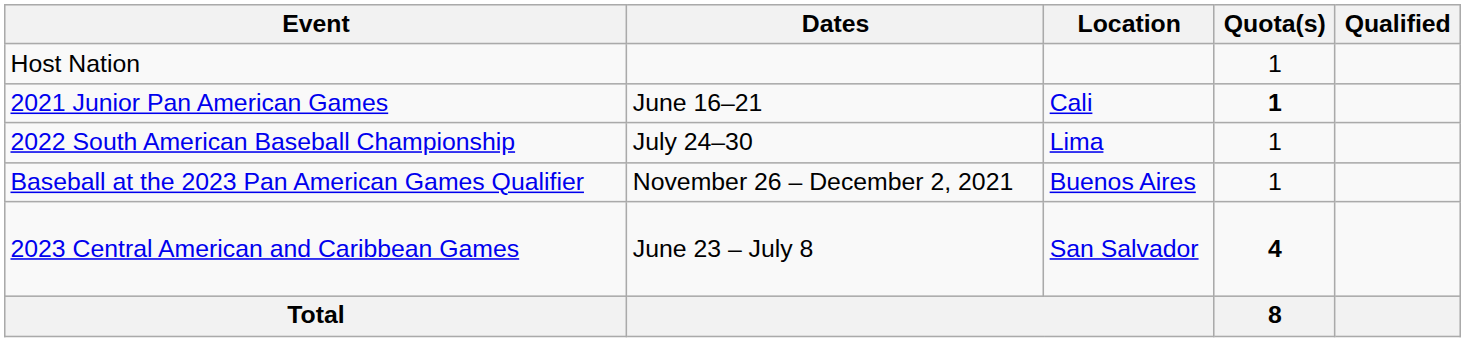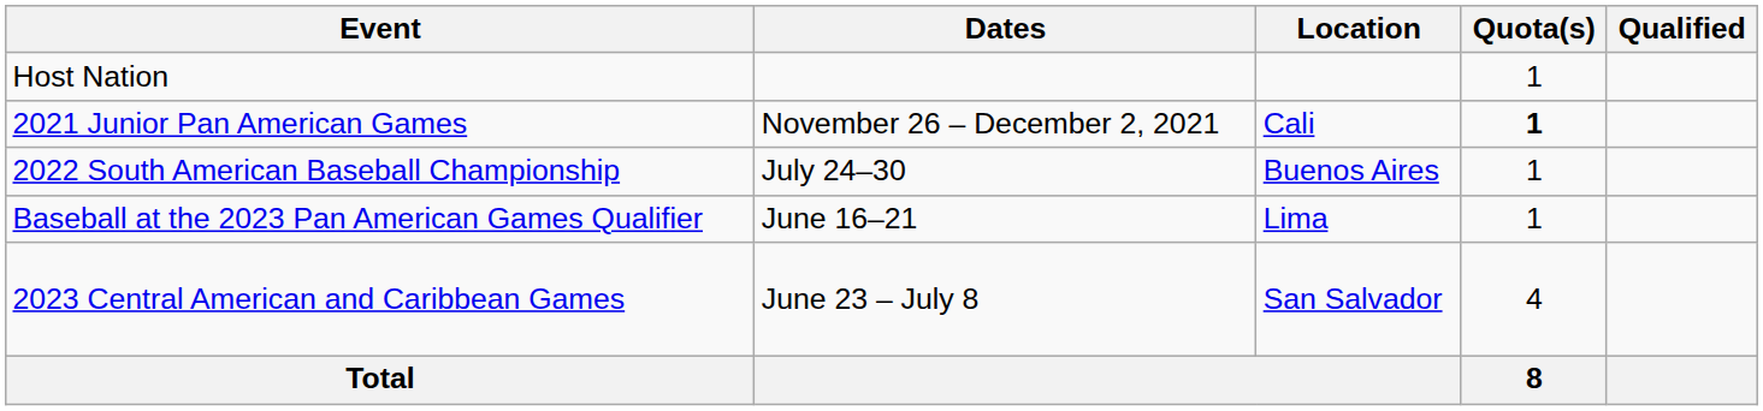2021 Junior Pan American Games | Dates: June 16–21 -> November 26 – December 2, 2021
2022 South American Baseball Championship | Location: Lima -> Buenos Aires
Baseball at the 2023 Pan American Games Qualifier | Dates: November 26 – December 2, 2021 -> June 16–21
Baseball at the 2023 Pan American Games Qualifier | Location: Buenos Aires -> Lima
2023 Central American and Caribbean Games | Quota(s): bold -> normal
